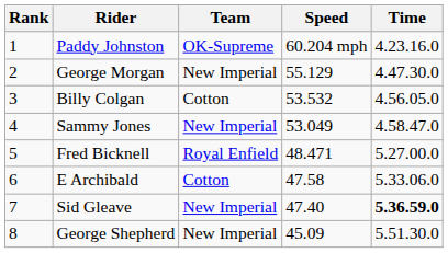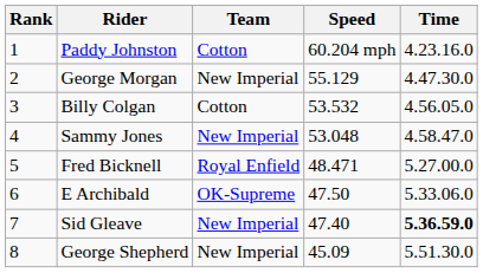Paddy Johnston | Team: OK-Supreme -> Cotton
Sammy Jones | Speed: 53.049 -> 53.048
E Archibald | Team: Cotton -> OK-Supreme
E Archibald | Speed: 47.58 -> 47.50
